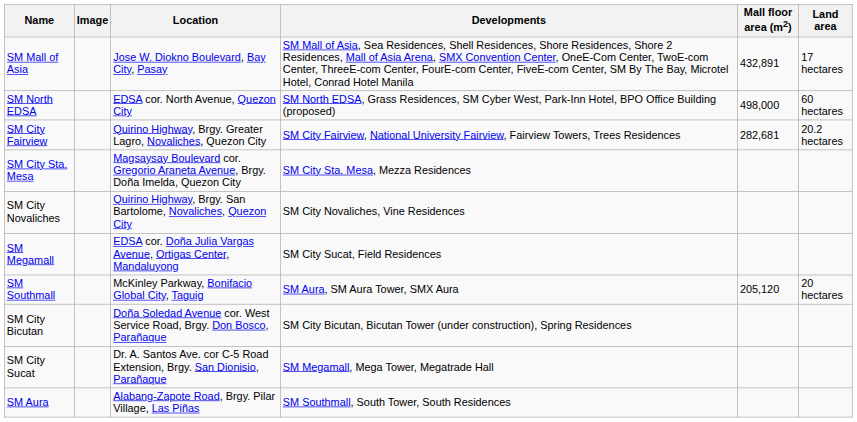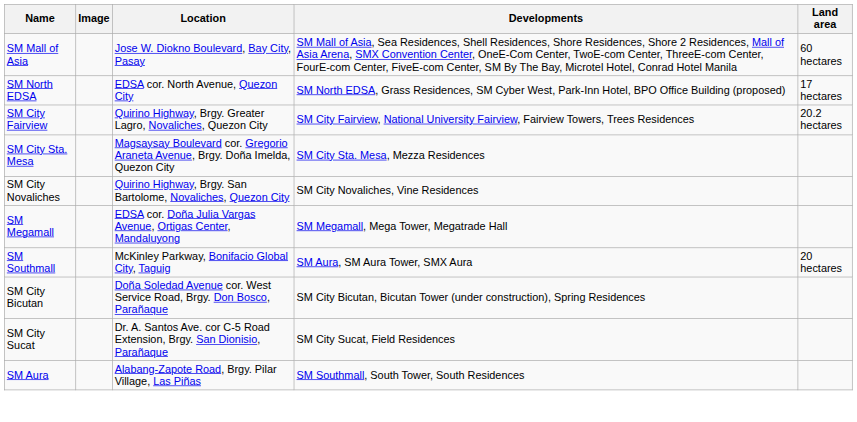- column: Mall floor area (m2) | 432,891 | 498,000 | 282,681 | 205,120
SM Mall of Asia | Land area: 17 hectares -> 60 hectares
SM North EDSA | Land area: 60 hectares -> 17 hectares
SM Megamall | Developments: SM City Sucat, Field Residences -> SM Megamall, Mega Tower, Megatrade Hall
SM City Sucat | Developments: SM Megamall, Mega Tower, Megatrade Hall -> SM City Sucat, Field Residences
